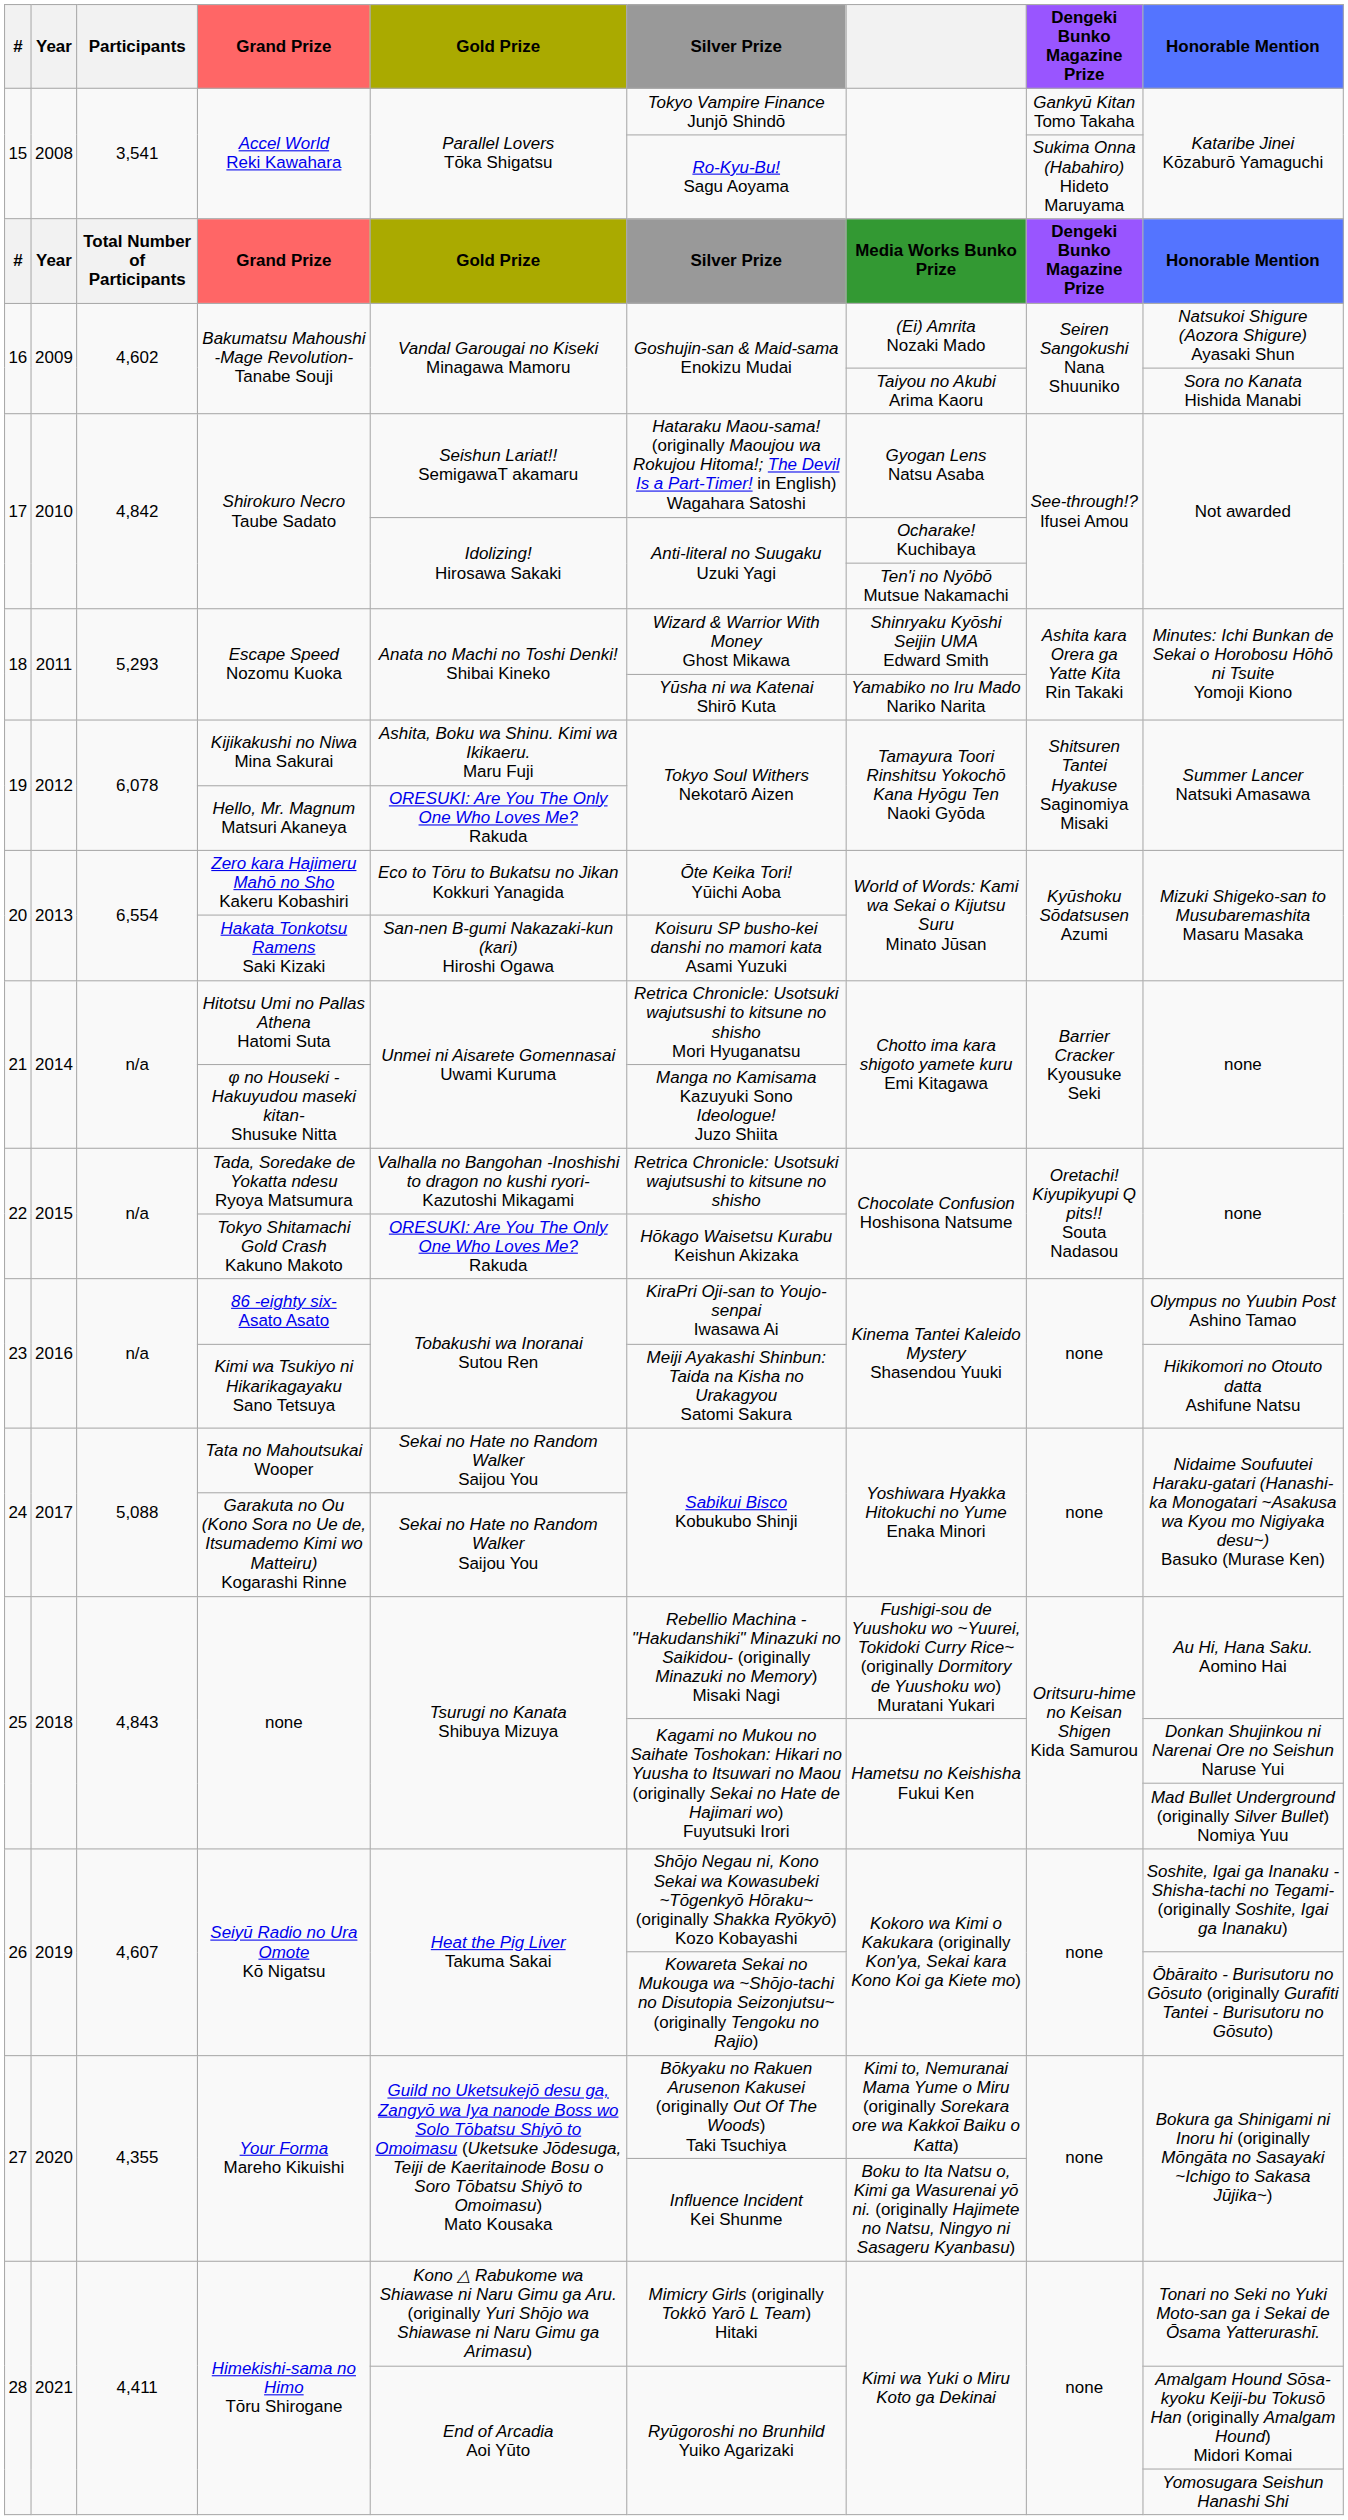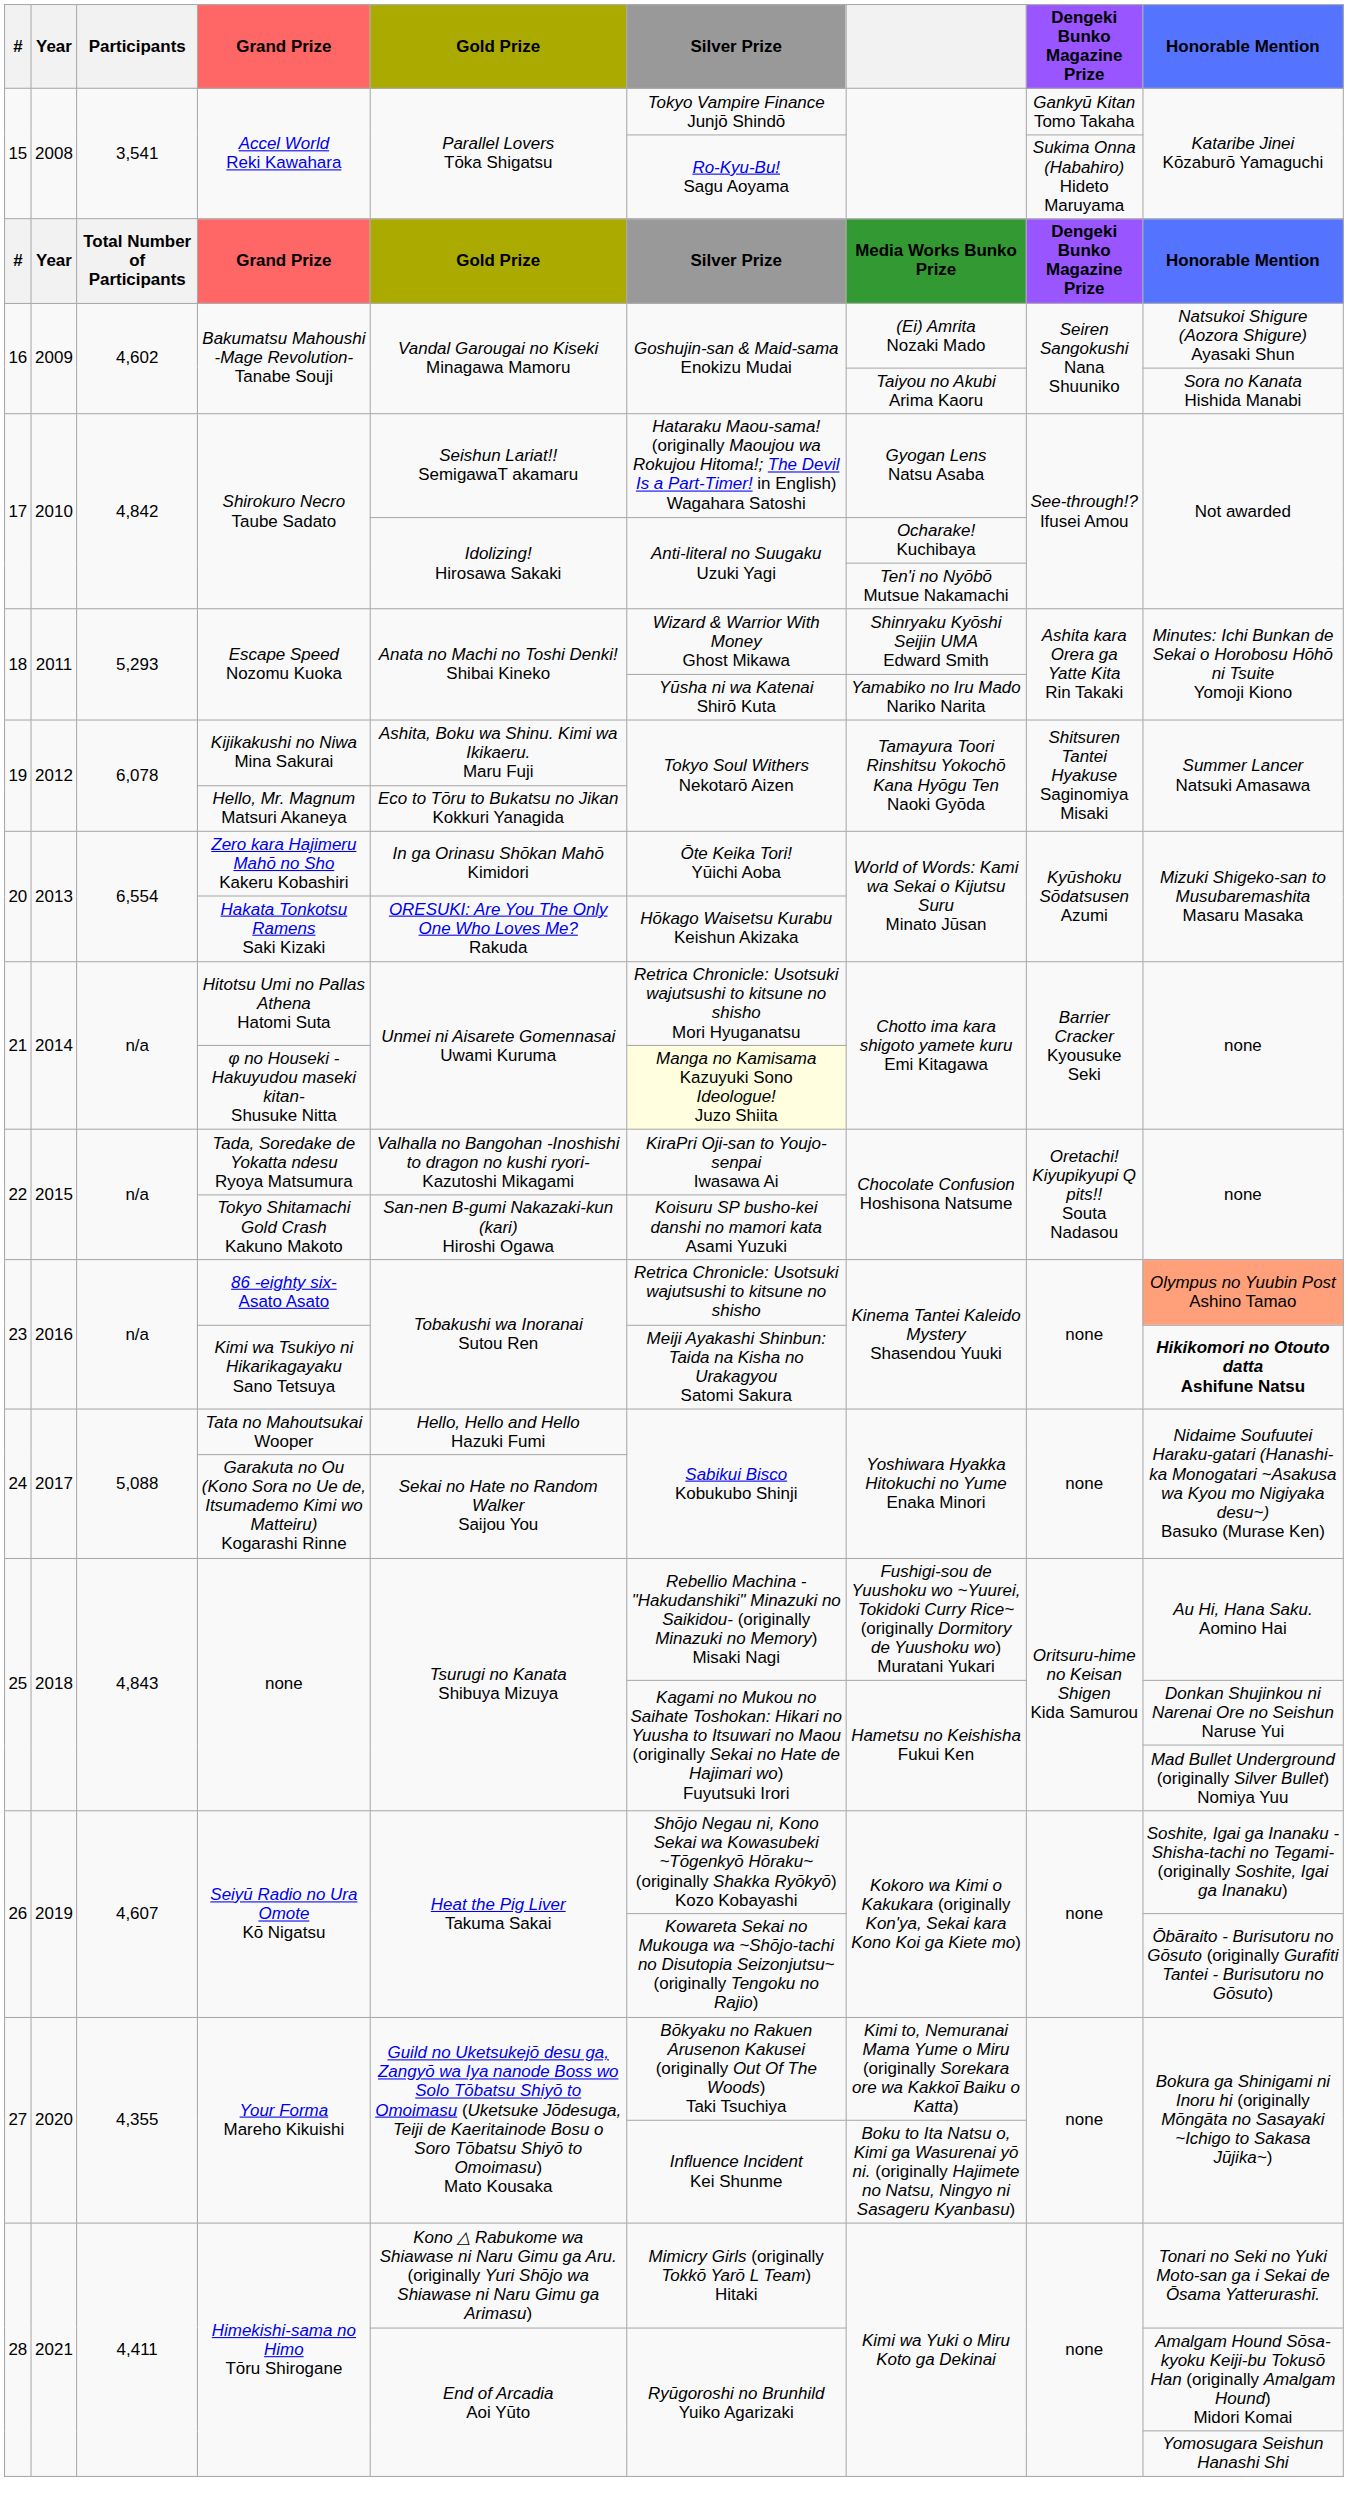Hello, Mr. Magnum Matsuri Akaneya | Gold Prize: ORESUKI: Are You The Only One Who Loves Me? Rakuda -> Eco to Tōru to Bukatsu no Jikan Kokkuri Yanagida
Zero kara Hajimeru Mahō no Sho Kakeru Kobashiri | Gold Prize: Eco to Tōru to Bukatsu no Jikan Kokkuri Yanagida -> In ga Orinasu Shōkan Mahō Kimidori
Hakata Tonkotsu Ramens Saki Kizaki | Gold Prize: San-nen B-gumi Nakazaki-kun (kari) Hiroshi Ogawa -> ORESUKI: Are You The Only One Who Loves Me? Rakuda
Hakata Tonkotsu Ramens Saki Kizaki | Silver Prize: Koisuru SP busho-kei danshi no mamori kata Asami Yuzuki -> Hōkago Waisetsu Kurabu Keishun Akizaka
φ no Houseki -Hakuyudou maseki kitan- Shusuke Nitta | Silver Prize: no background -> lightyellow background
Tada, Soredake de Yokatta ndesu Ryoya Matsumura | Silver Prize: Retrica Chronicle: Usotsuki wajutsushi to kitsune no shisho -> KiraPri Oji-san to Youjo-senpai Iwasawa Ai
Tokyo Shitamachi Gold Crash Kakuno Makoto | Gold Prize: ORESUKI: Are You The Only One Who Loves Me? Rakuda -> San-nen B-gumi Nakazaki-kun (kari) Hiroshi Ogawa
Tokyo Shitamachi Gold Crash Kakuno Makoto | Silver Prize: Hōkago Waisetsu Kurabu Keishun Akizaka -> Koisuru SP busho-kei danshi no mamori kata Asami Yuzuki
86 -eighty six- Asato Asato | Silver Prize: KiraPri Oji-san to Youjo-senpai Iwasawa Ai -> Retrica Chronicle: Usotsuki wajutsushi to kitsune no shisho
86 -eighty six- Asato Asato | Honorable Mention: no background -> lightsalmon background
Kimi wa Tsukiyo ni Hikarikagayaku Sano Tetsuya | Honorable Mention: normal -> bold
Tata no Mahoutsukai Wooper | Gold Prize: Sekai no Hate no Random Walker Saijou You -> Hello, Hello and Hello Hazuki Fumi
